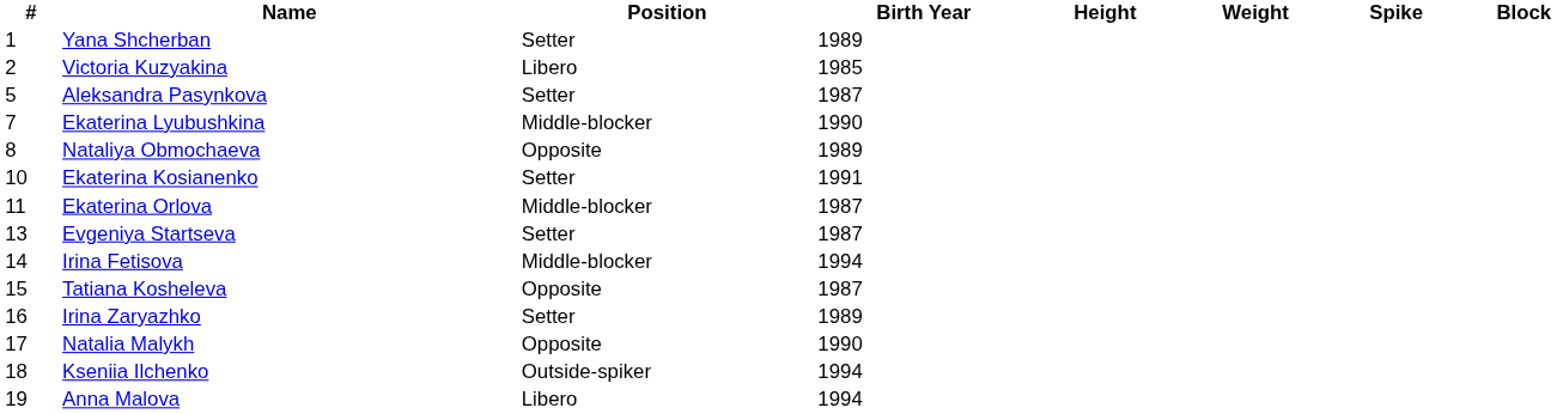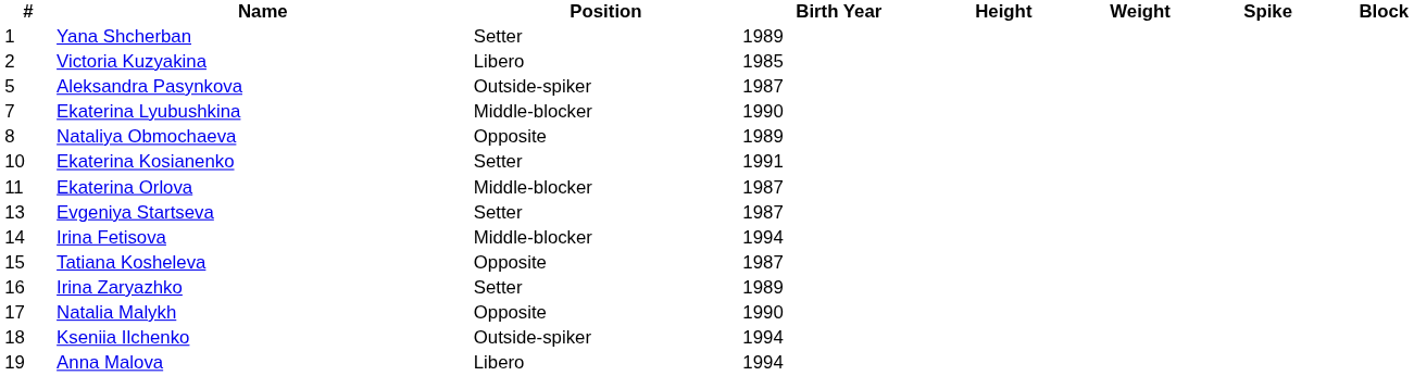Aleksandra Pasynkova | Position: Setter -> Outside-spiker
